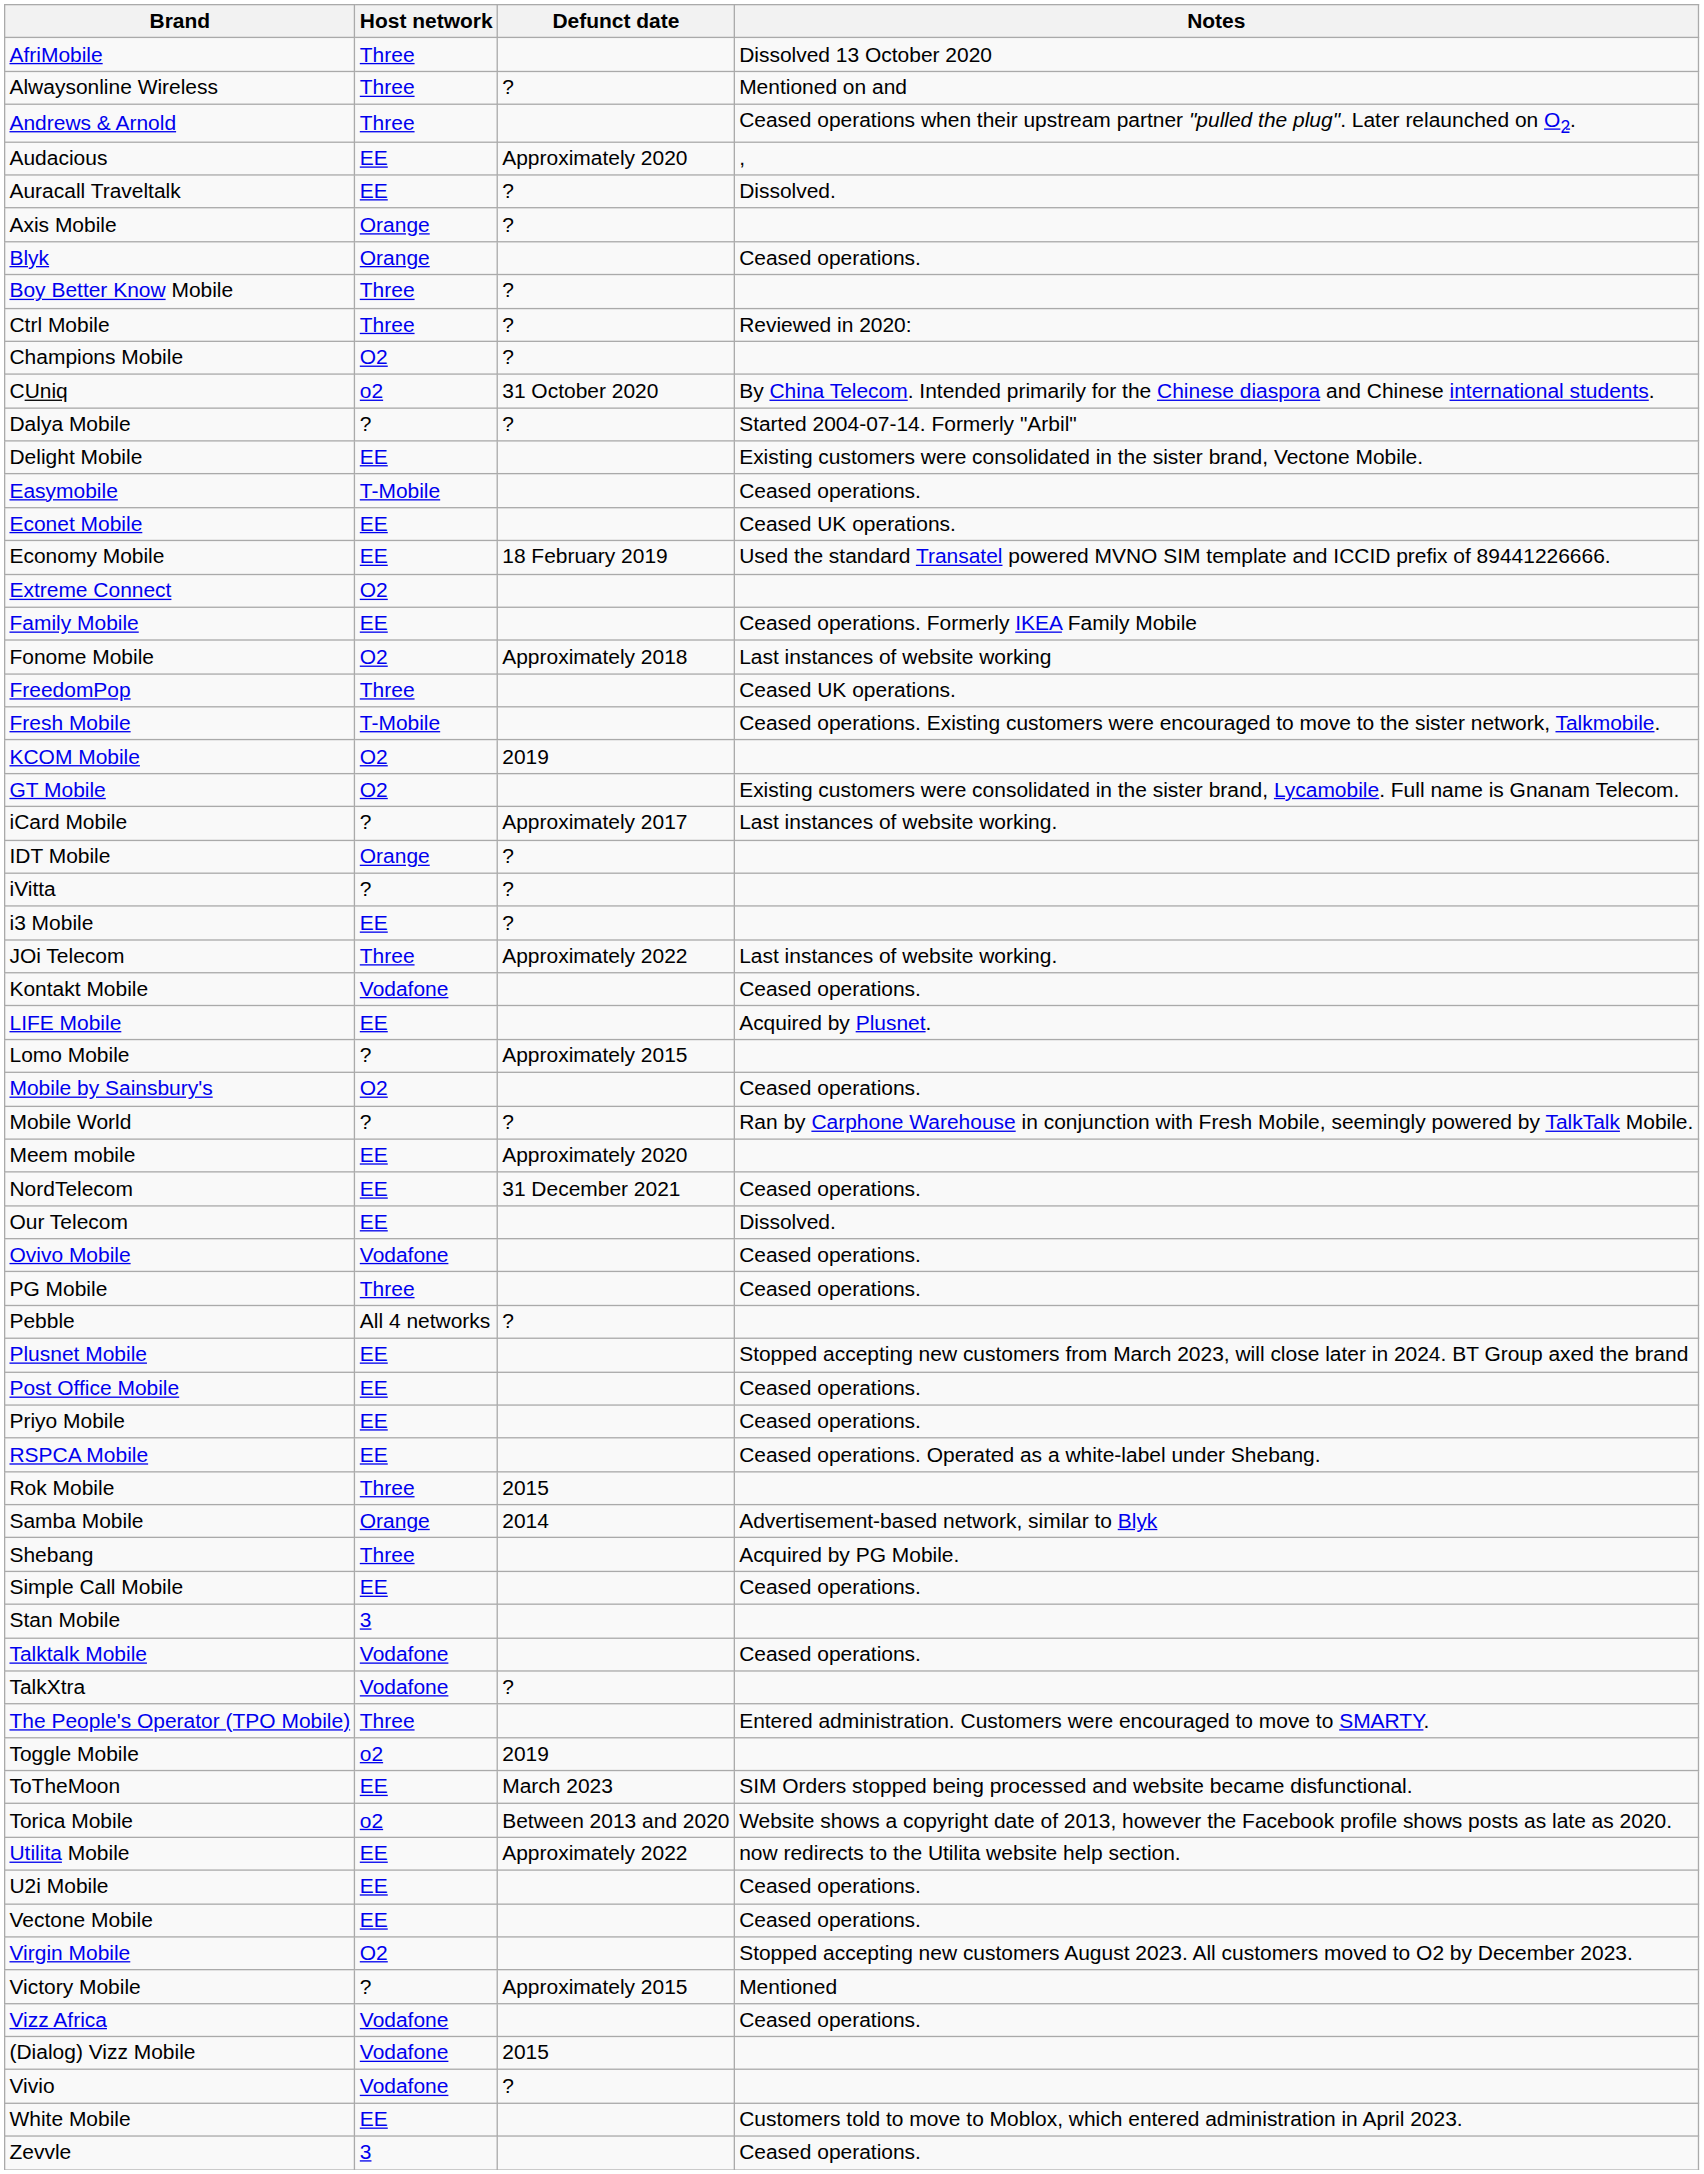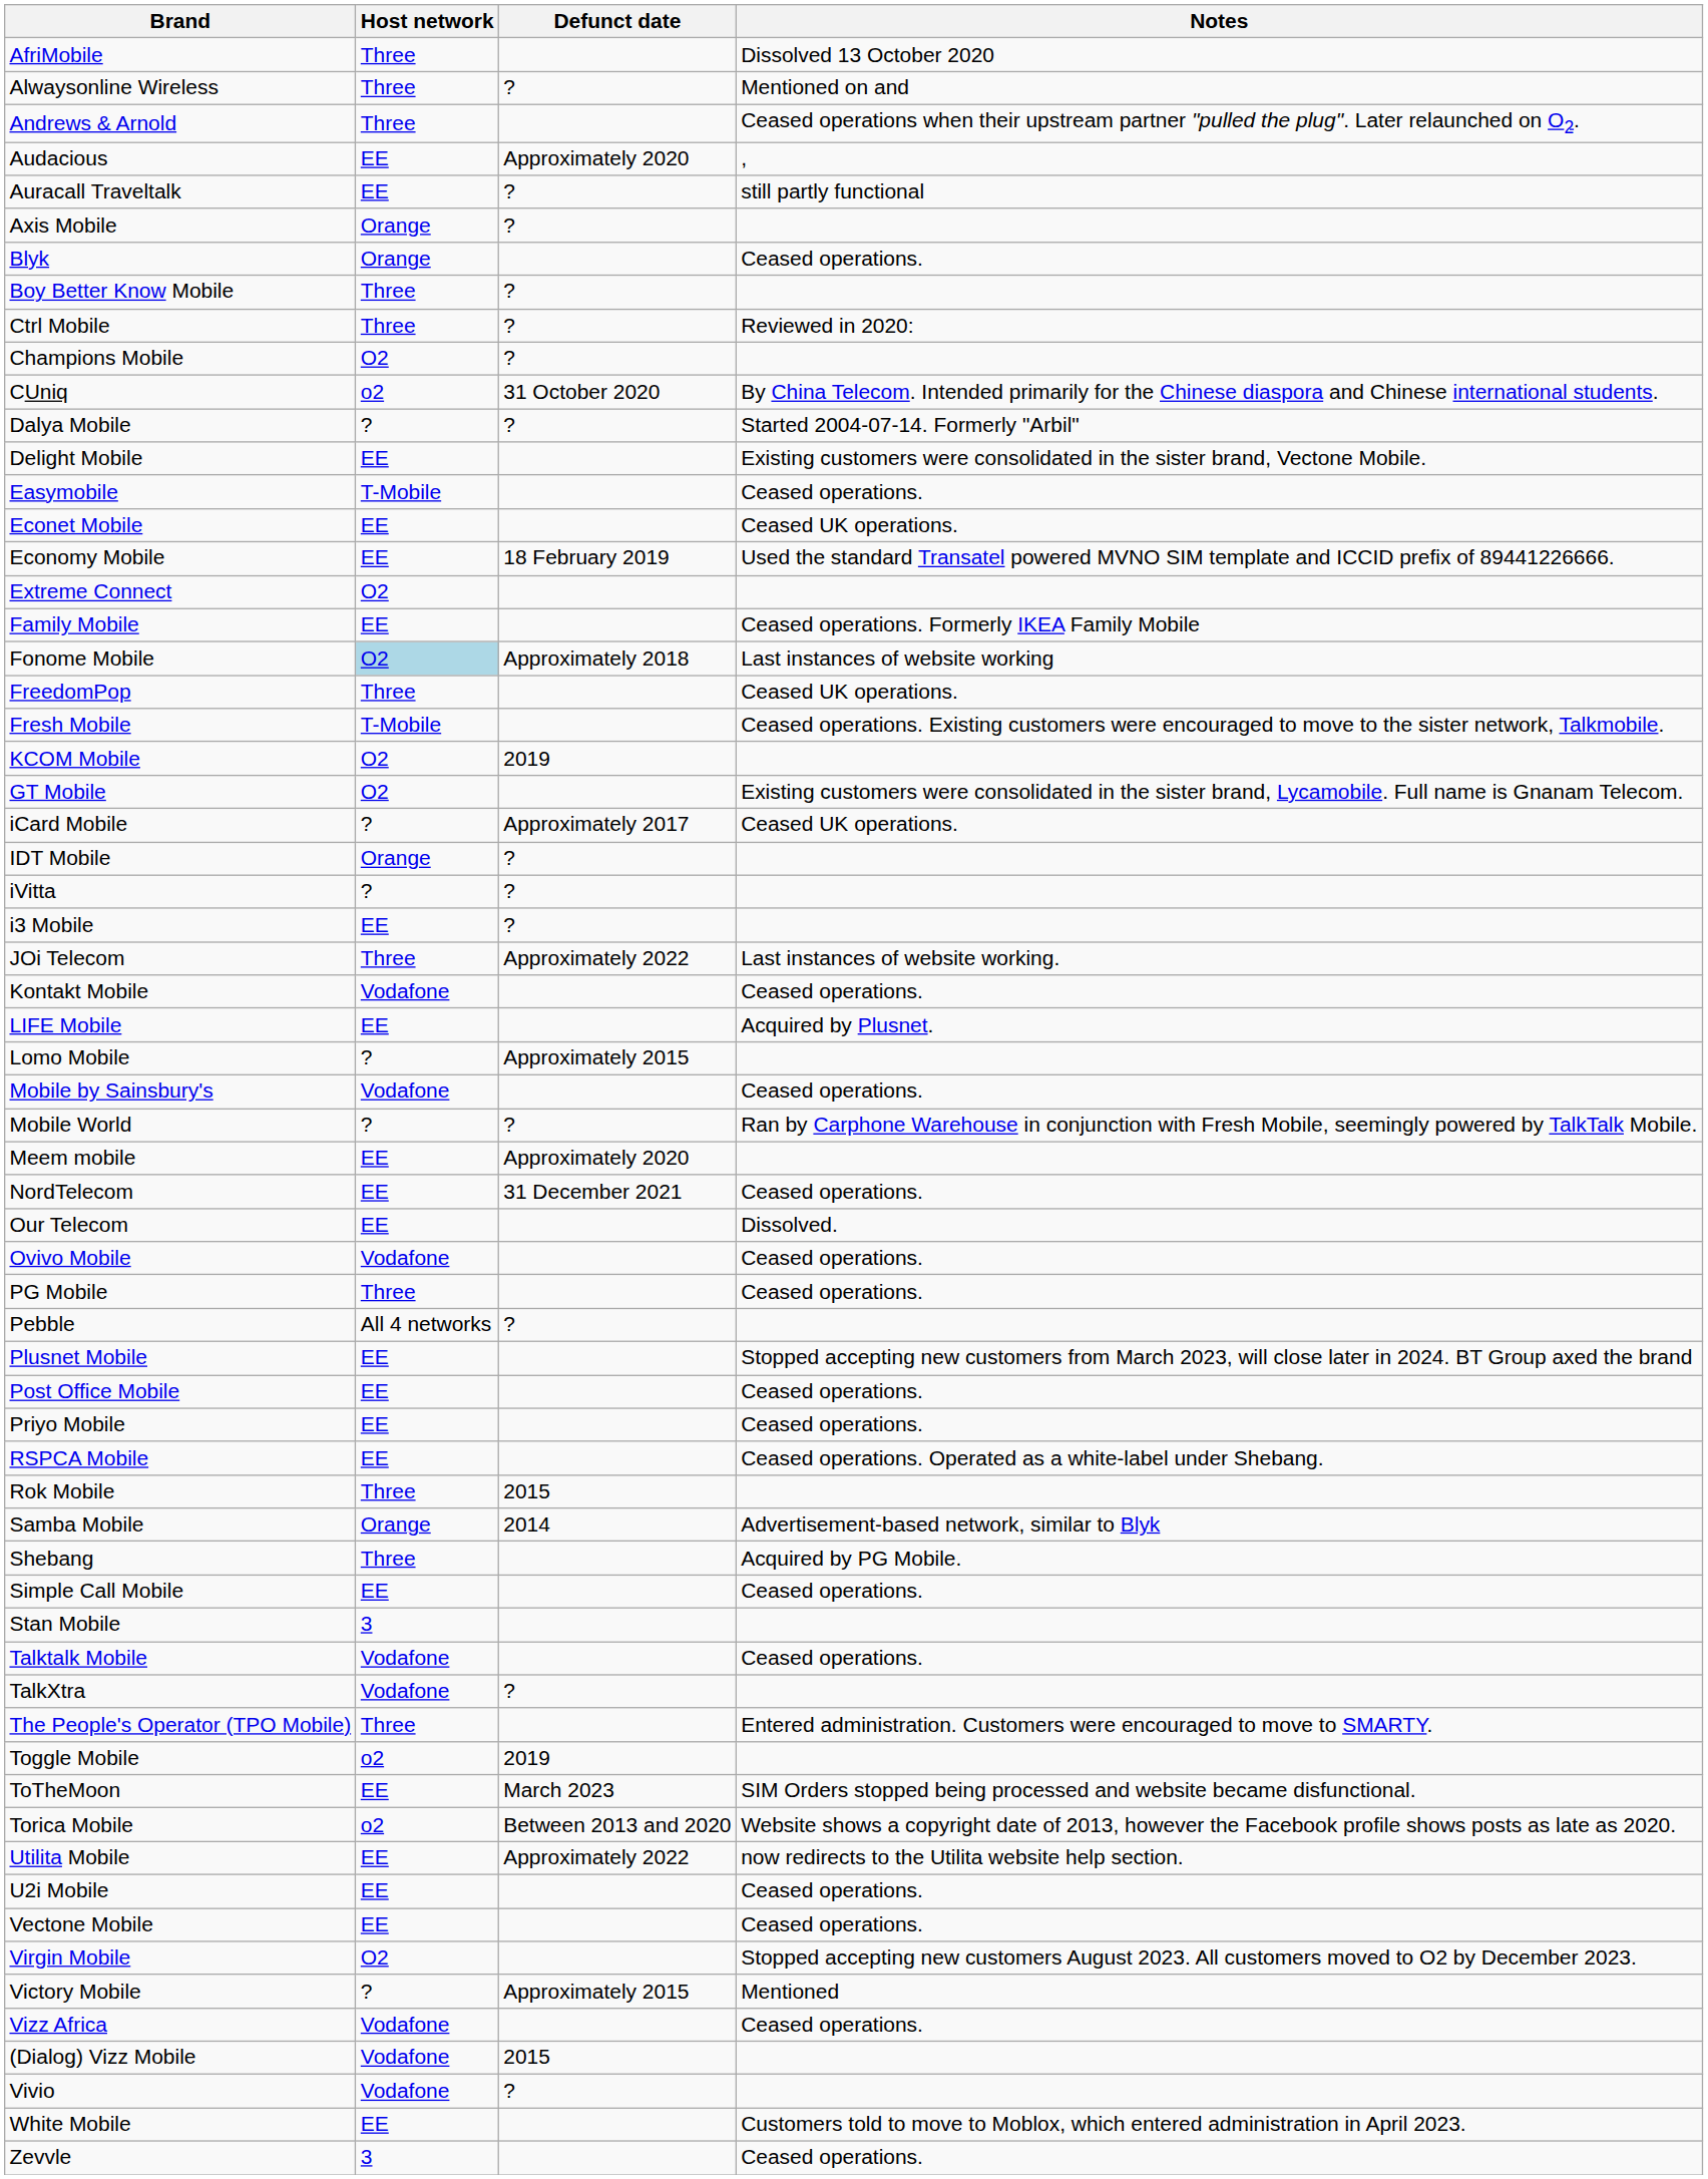Auracall Traveltalk | Notes: Dissolved. -> still partly functional
Fonome Mobile | Host network: no background -> lightblue background
iCard Mobile | Notes: Last instances of website working. -> Ceased UK operations.
Mobile by Sainsbury's | Host network: O2 -> Vodafone
